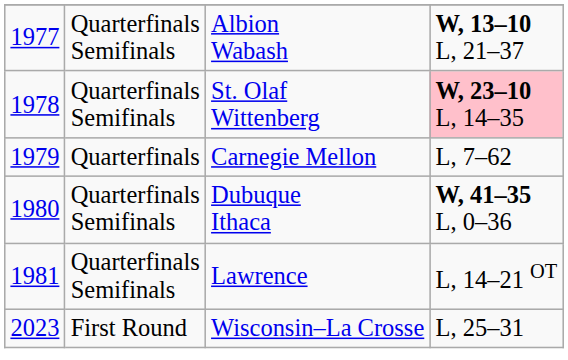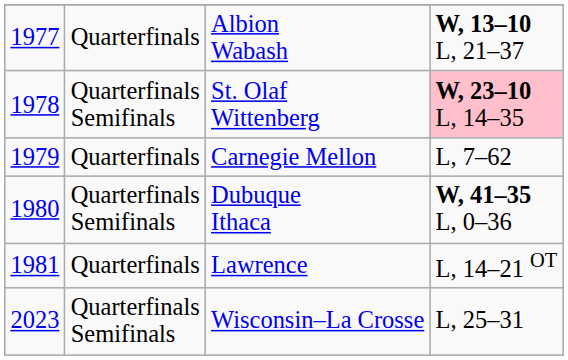Albion Wabash | column 2: Quarterfinals Semifinals -> Quarterfinals
Lawrence | column 2: Quarterfinals Semifinals -> Quarterfinals
Wisconsin–La Crosse | column 2: First Round -> Quarterfinals Semifinals
